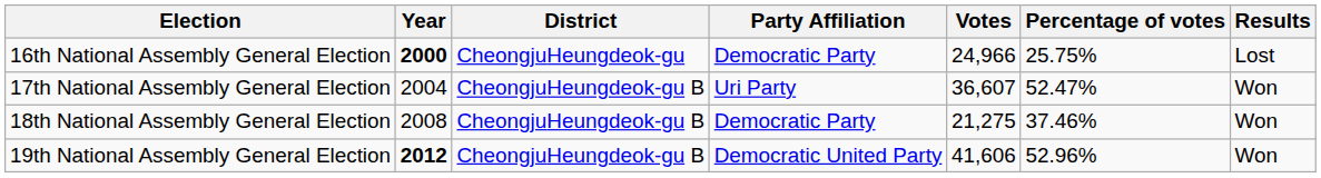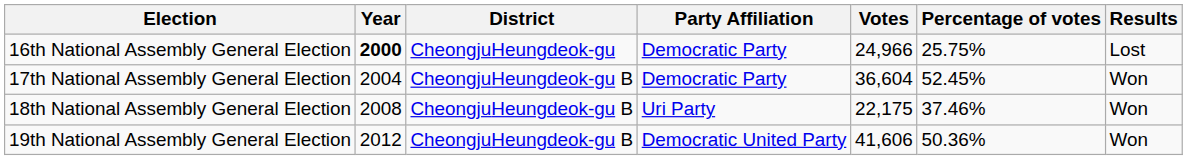17th National Assembly General Election | Party Affiliation: Uri Party -> Democratic Party
17th National Assembly General Election | Votes: 36,607 -> 36,604
17th National Assembly General Election | Percentage of votes: 52.47% -> 52.45%
18th National Assembly General Election | Party Affiliation: Democratic Party -> Uri Party
18th National Assembly General Election | Votes: 21,275 -> 22,175
19th National Assembly General Election | Year: bold -> normal
19th National Assembly General Election | Percentage of votes: 52.96% -> 50.36%
